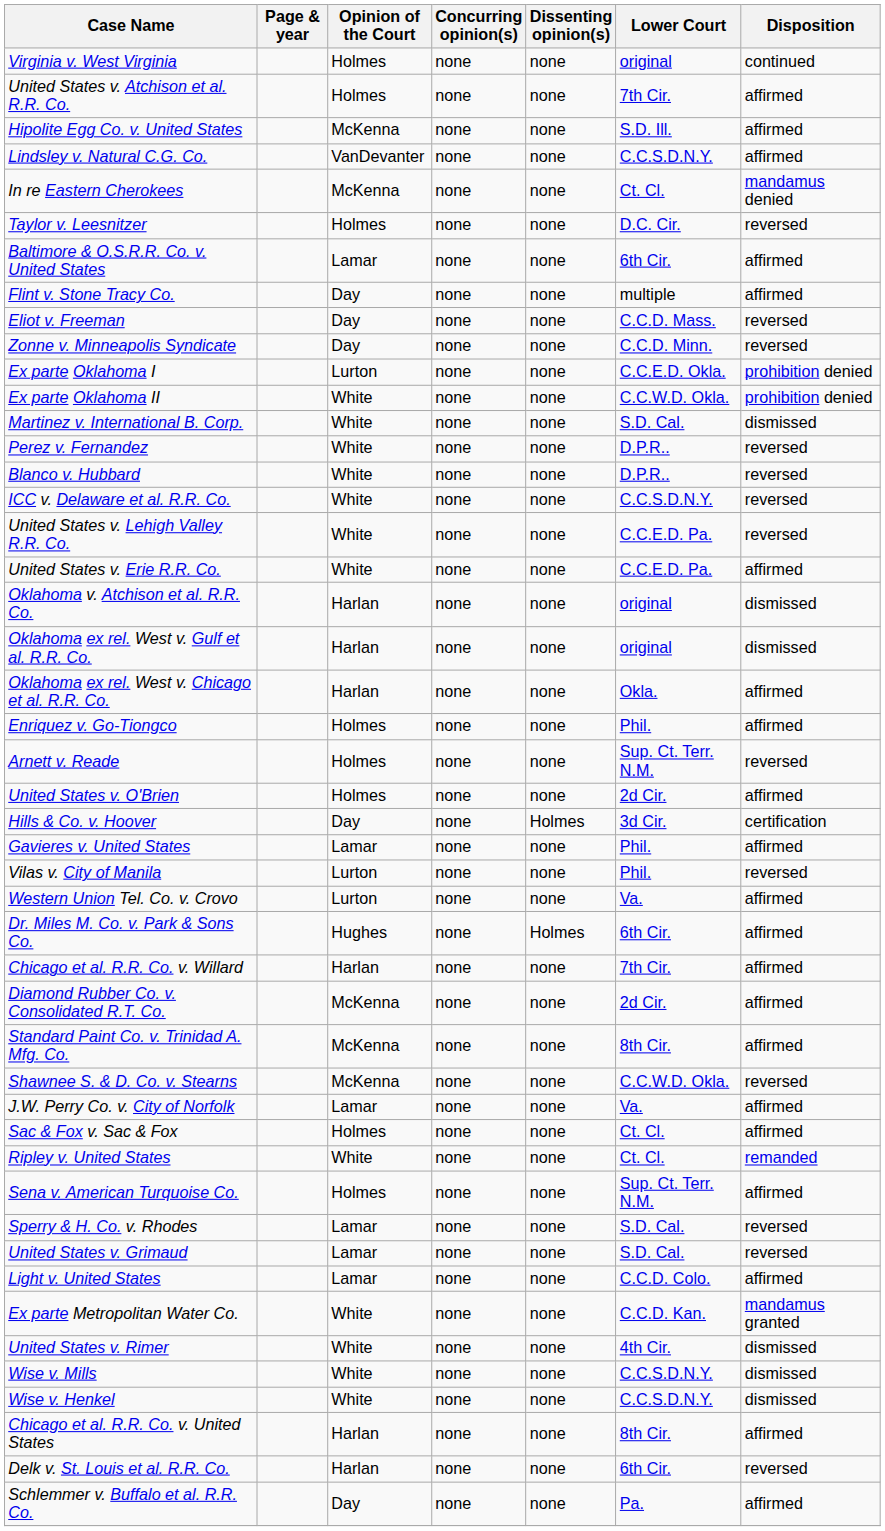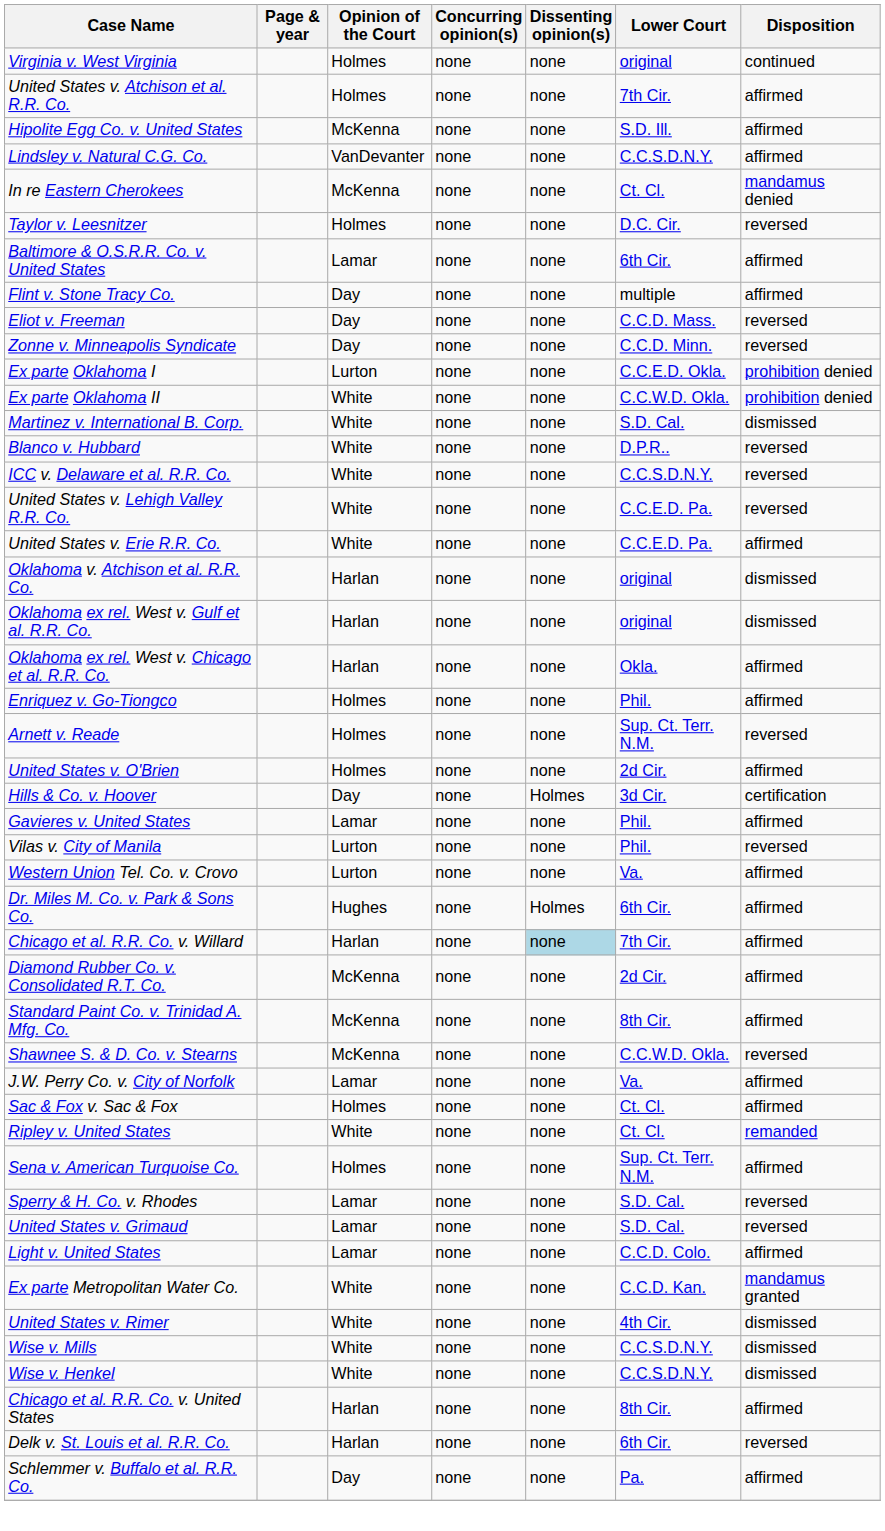- row: Perez v. Fernandez | White | none | none | D.P.R.. | reversed
Chicago et al. R.R. Co. v. Willard | Dissenting opinion(s): no background -> lightblue background
